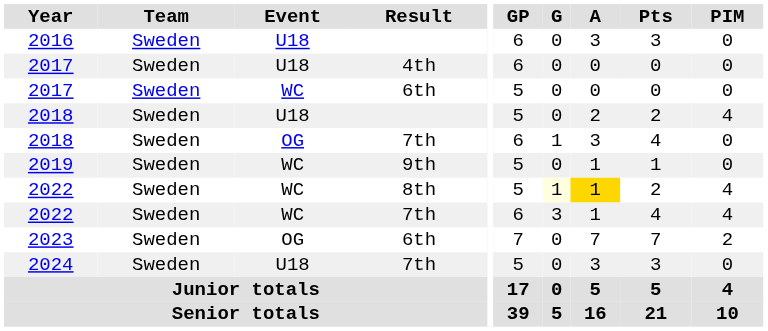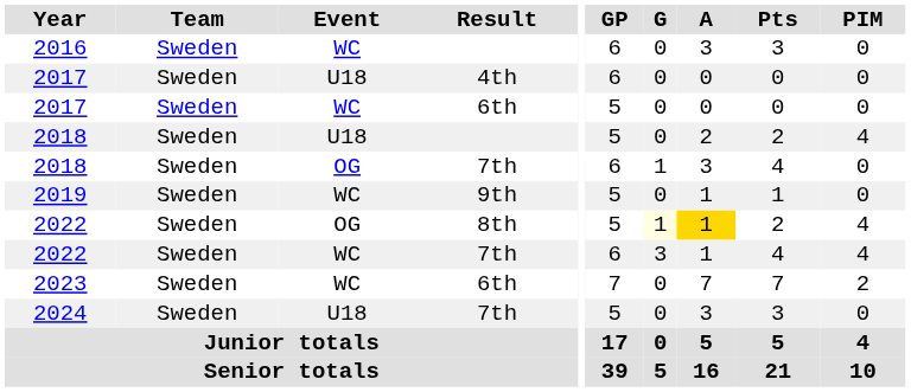2016 | Event: U18 -> WC
2022 / 8th | Event: WC -> OG
2023 | Event: OG -> WC
